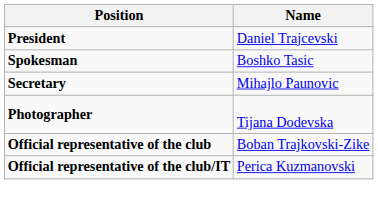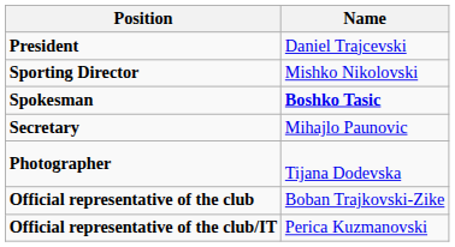+ row: Sporting Director | Mishko Nikolovski
Spokesman | Name: normal -> bold
